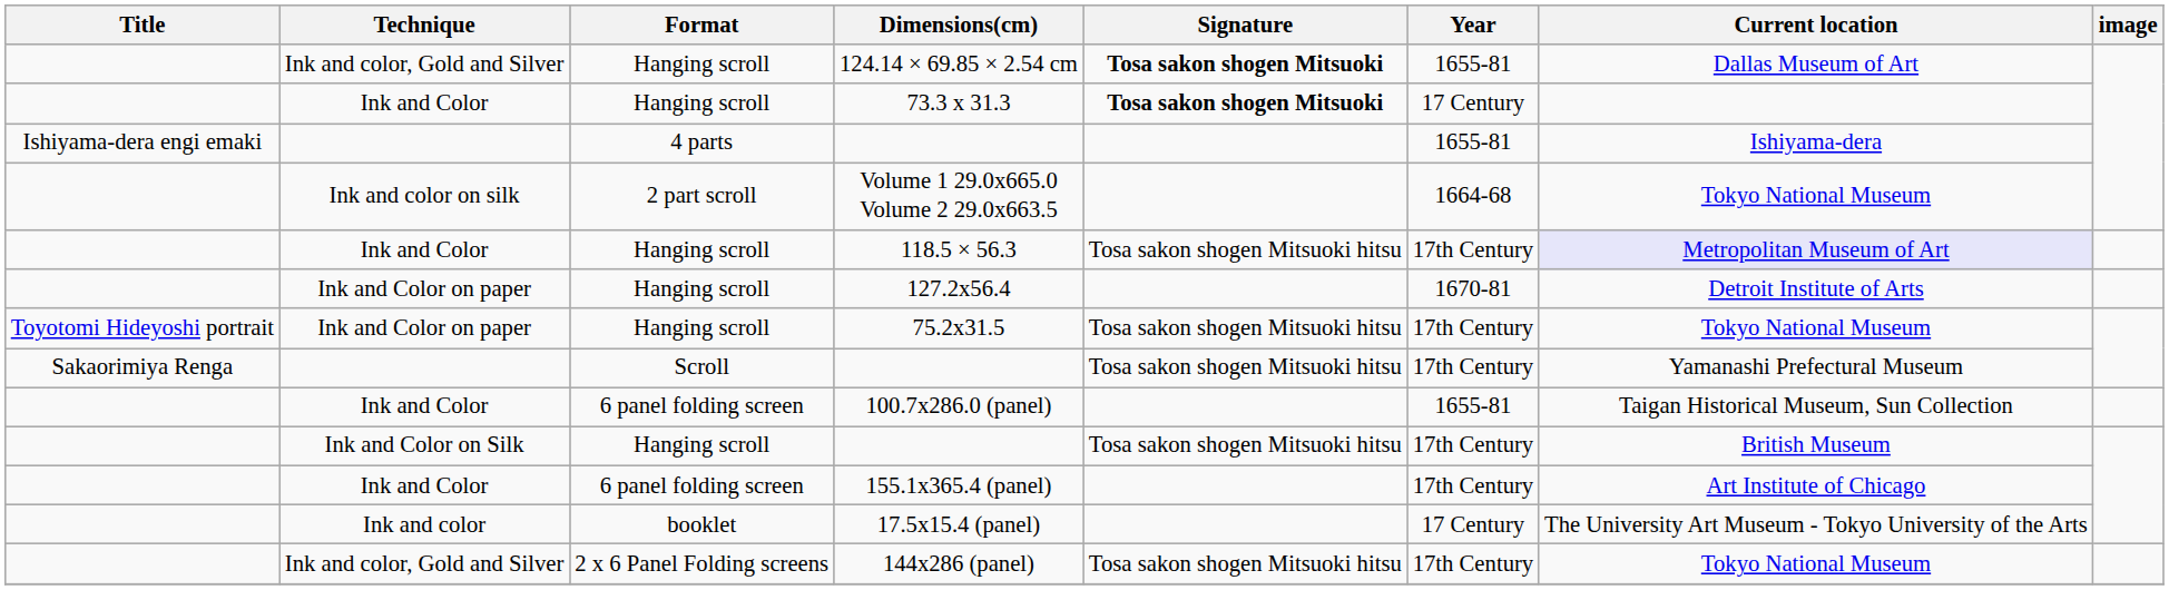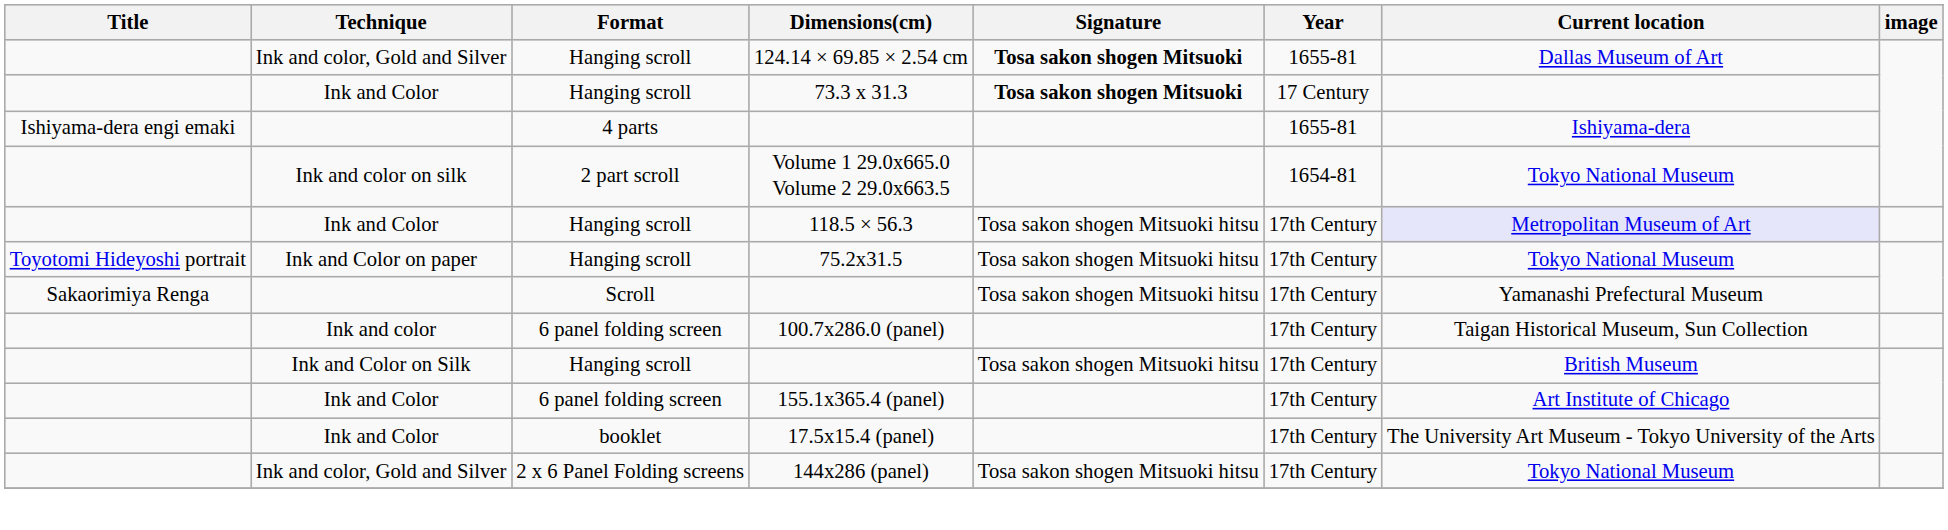Volume 1 29.0x665.0 Volume 2 29.0x663.5 | Year: 1664-68 -> 1654-81
- row: Ink and Color on paper | Hanging scroll | 127.2x56.4 | 1670-81 | Detroit Institute of Arts
100.7x286.0 (panel) | Technique: Ink and Color -> Ink and color
100.7x286.0 (panel) | Year: 1655-81 -> 17th Century
17.5x15.4 (panel) | Technique: Ink and color -> Ink and Color
17.5x15.4 (panel) | Year: 17 Century -> 17th Century
